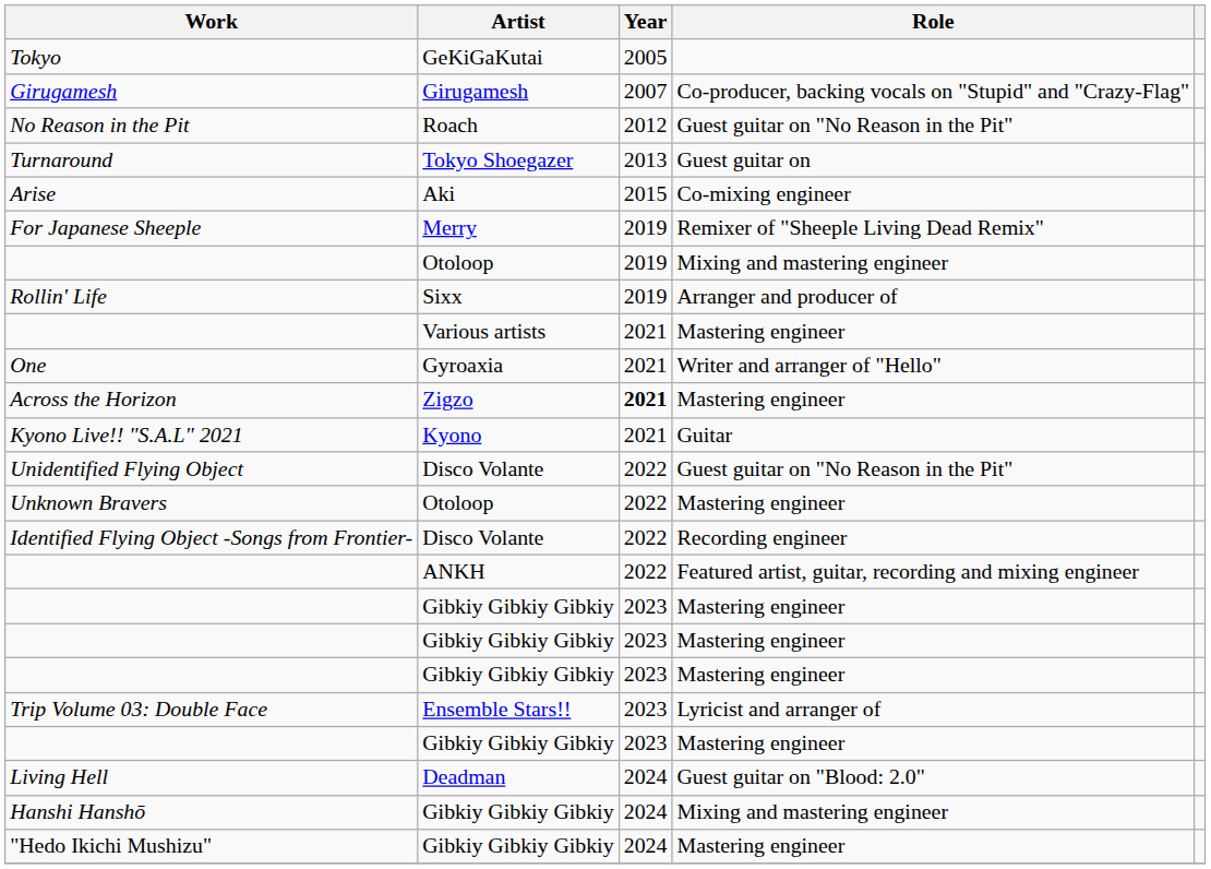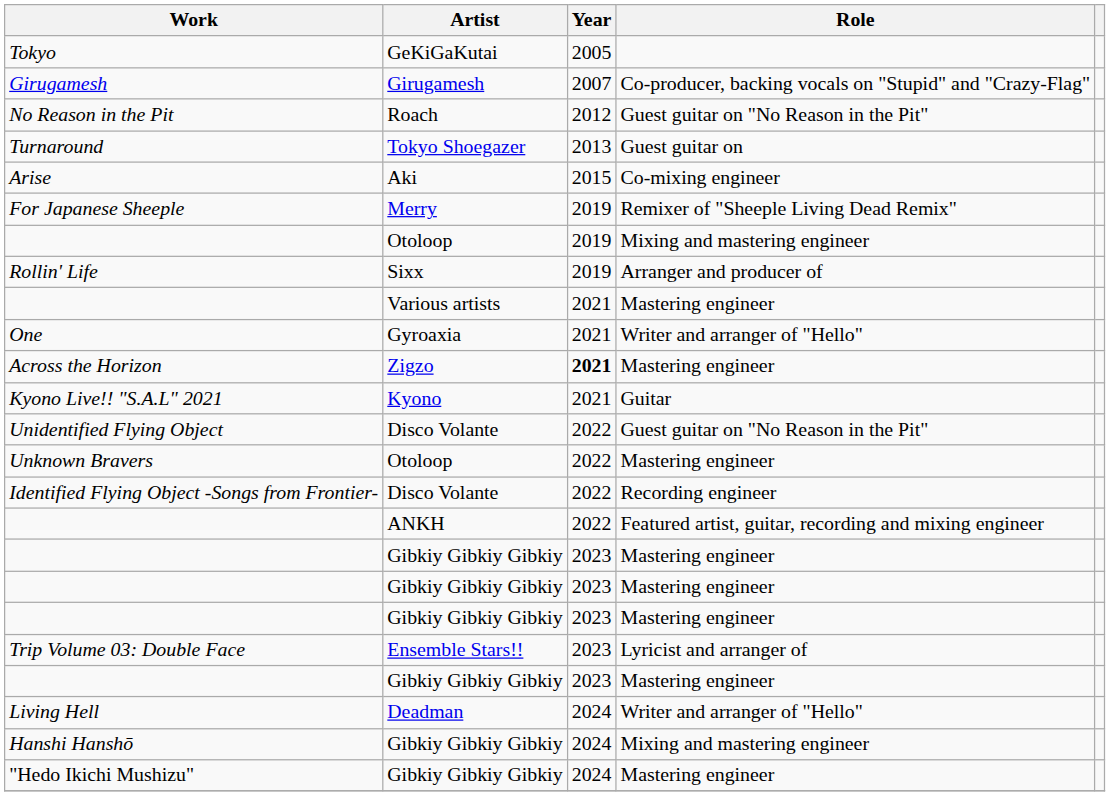Living Hell | Role: Guest guitar on "Blood: 2.0" -> Writer and arranger of "Hello"
